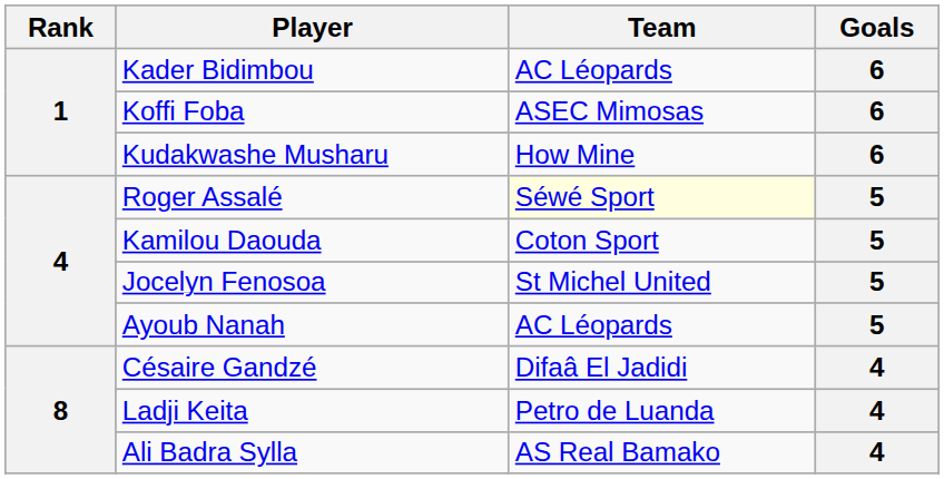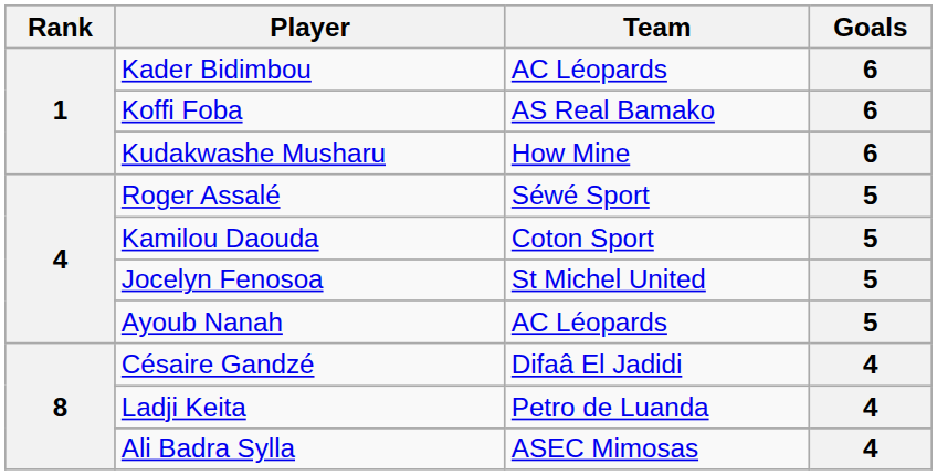Koffi Foba | Team: ASEC Mimosas -> AS Real Bamako
Roger Assalé | Team: lightyellow background -> no background
Ali Badra Sylla | Team: AS Real Bamako -> ASEC Mimosas
